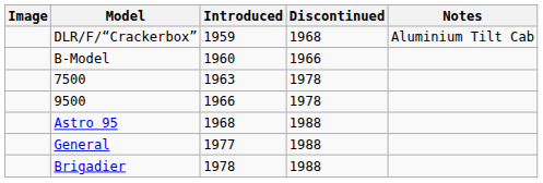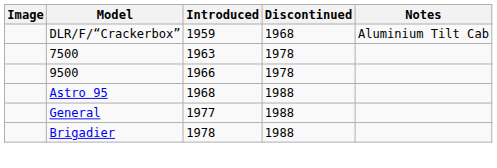- row: B-Model | 1960 | 1966
